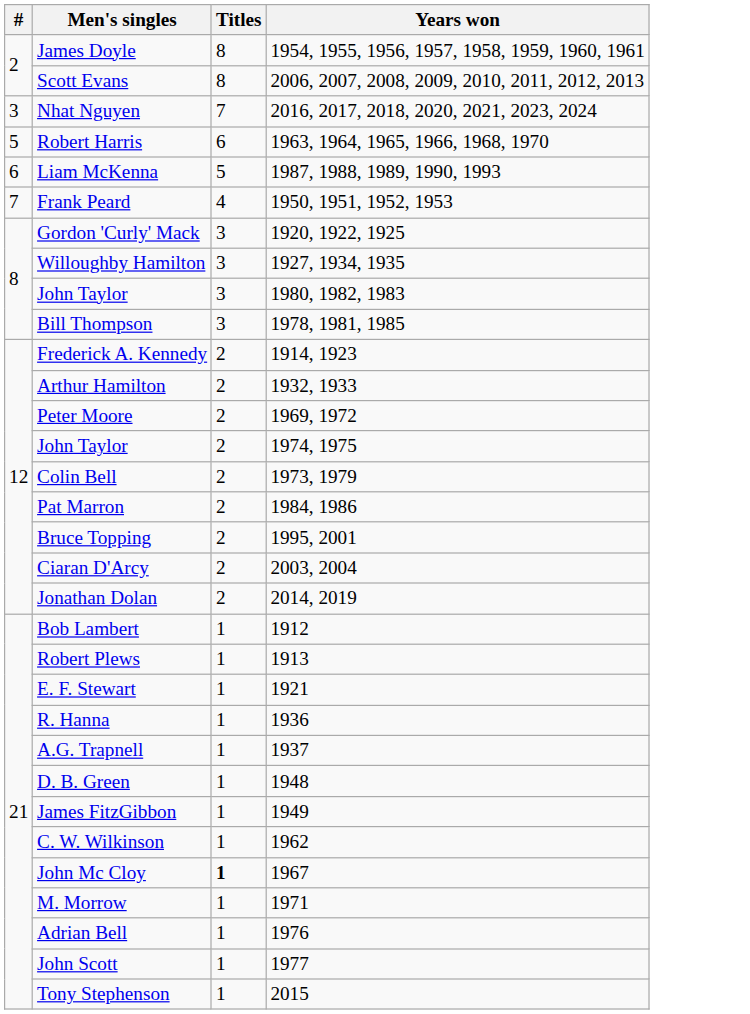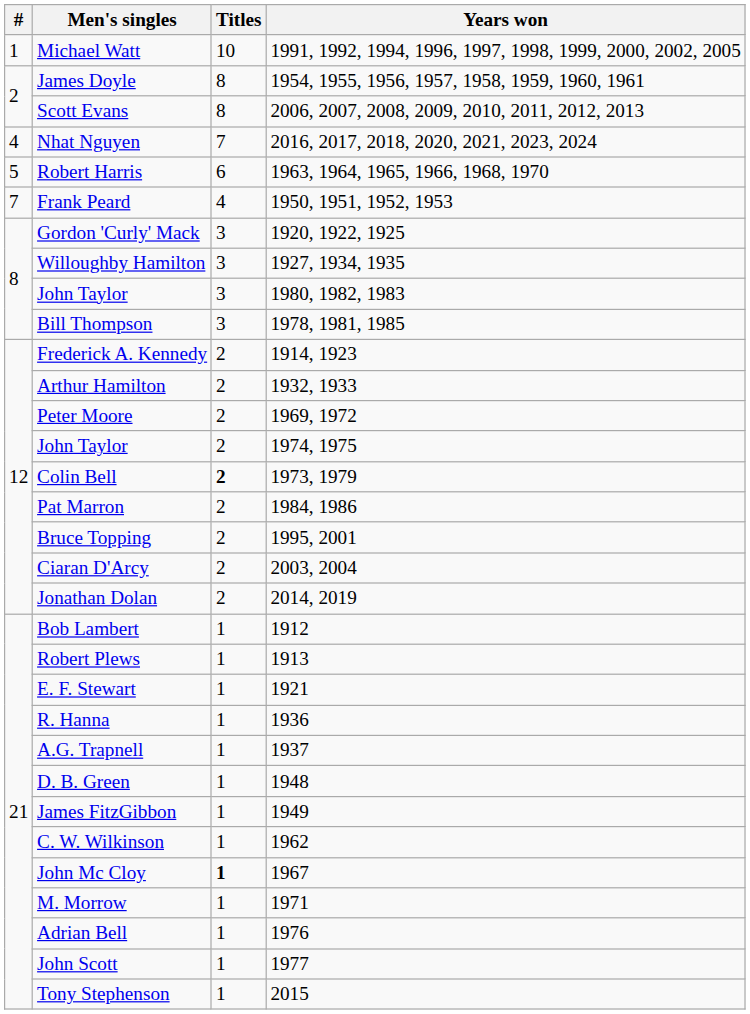+ row: 1 | Michael Watt | 10 | 1991, 1992, 1994, 1996, 1997, 1998, 1999, 2000, 2002, 2005
Nhat Nguyen | #: 3 -> 4
- row: 6 | Liam McKenna | 5 | 1987, 1988, 1989, 1990, 1993
Colin Bell | Titles: normal -> bold
